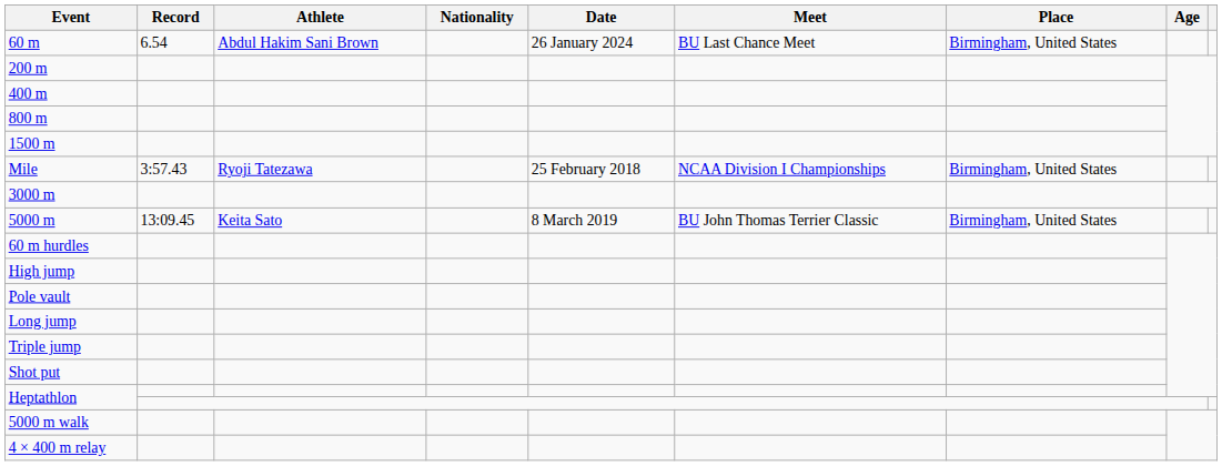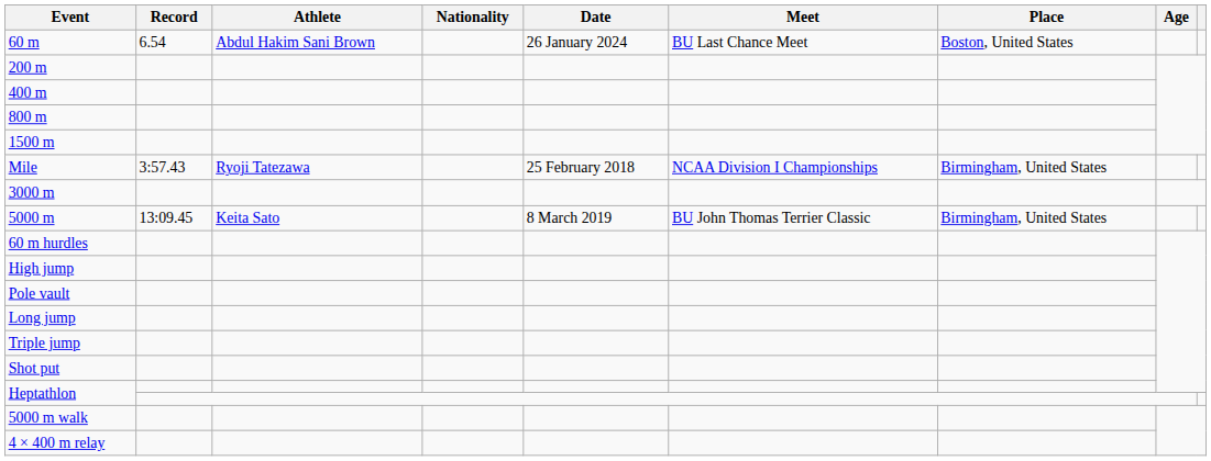60 m | Place: Birmingham, United States -> Boston, United States
